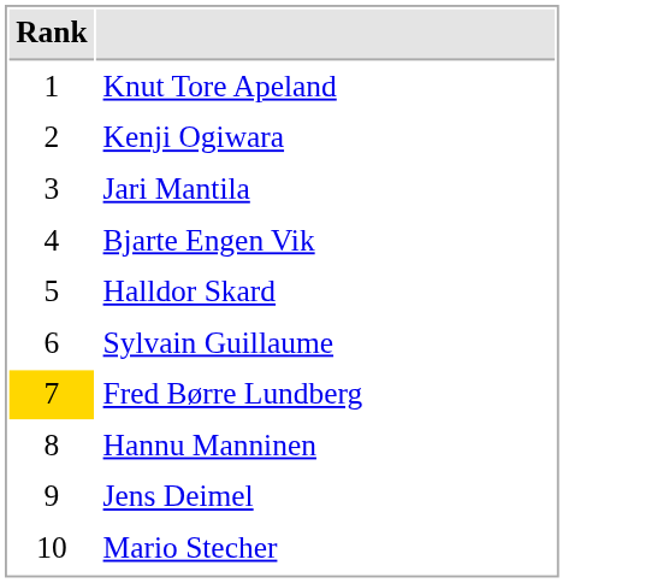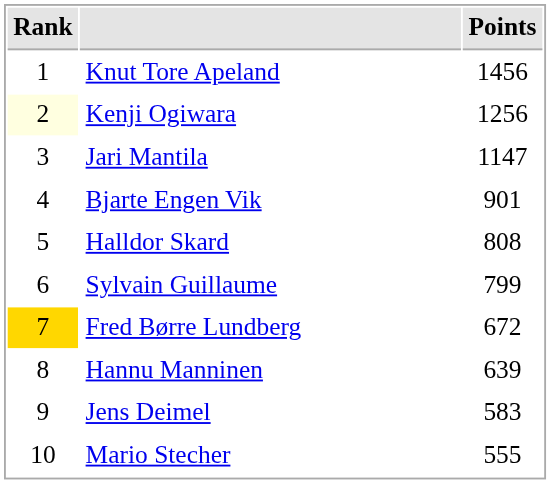+ column: Points | 1456 | 1256 | 1147 | 901 | 808 | 799 | 672 | 639 | 583 | 555
Kenji Ogiwara | Rank: no background -> lightyellow background
